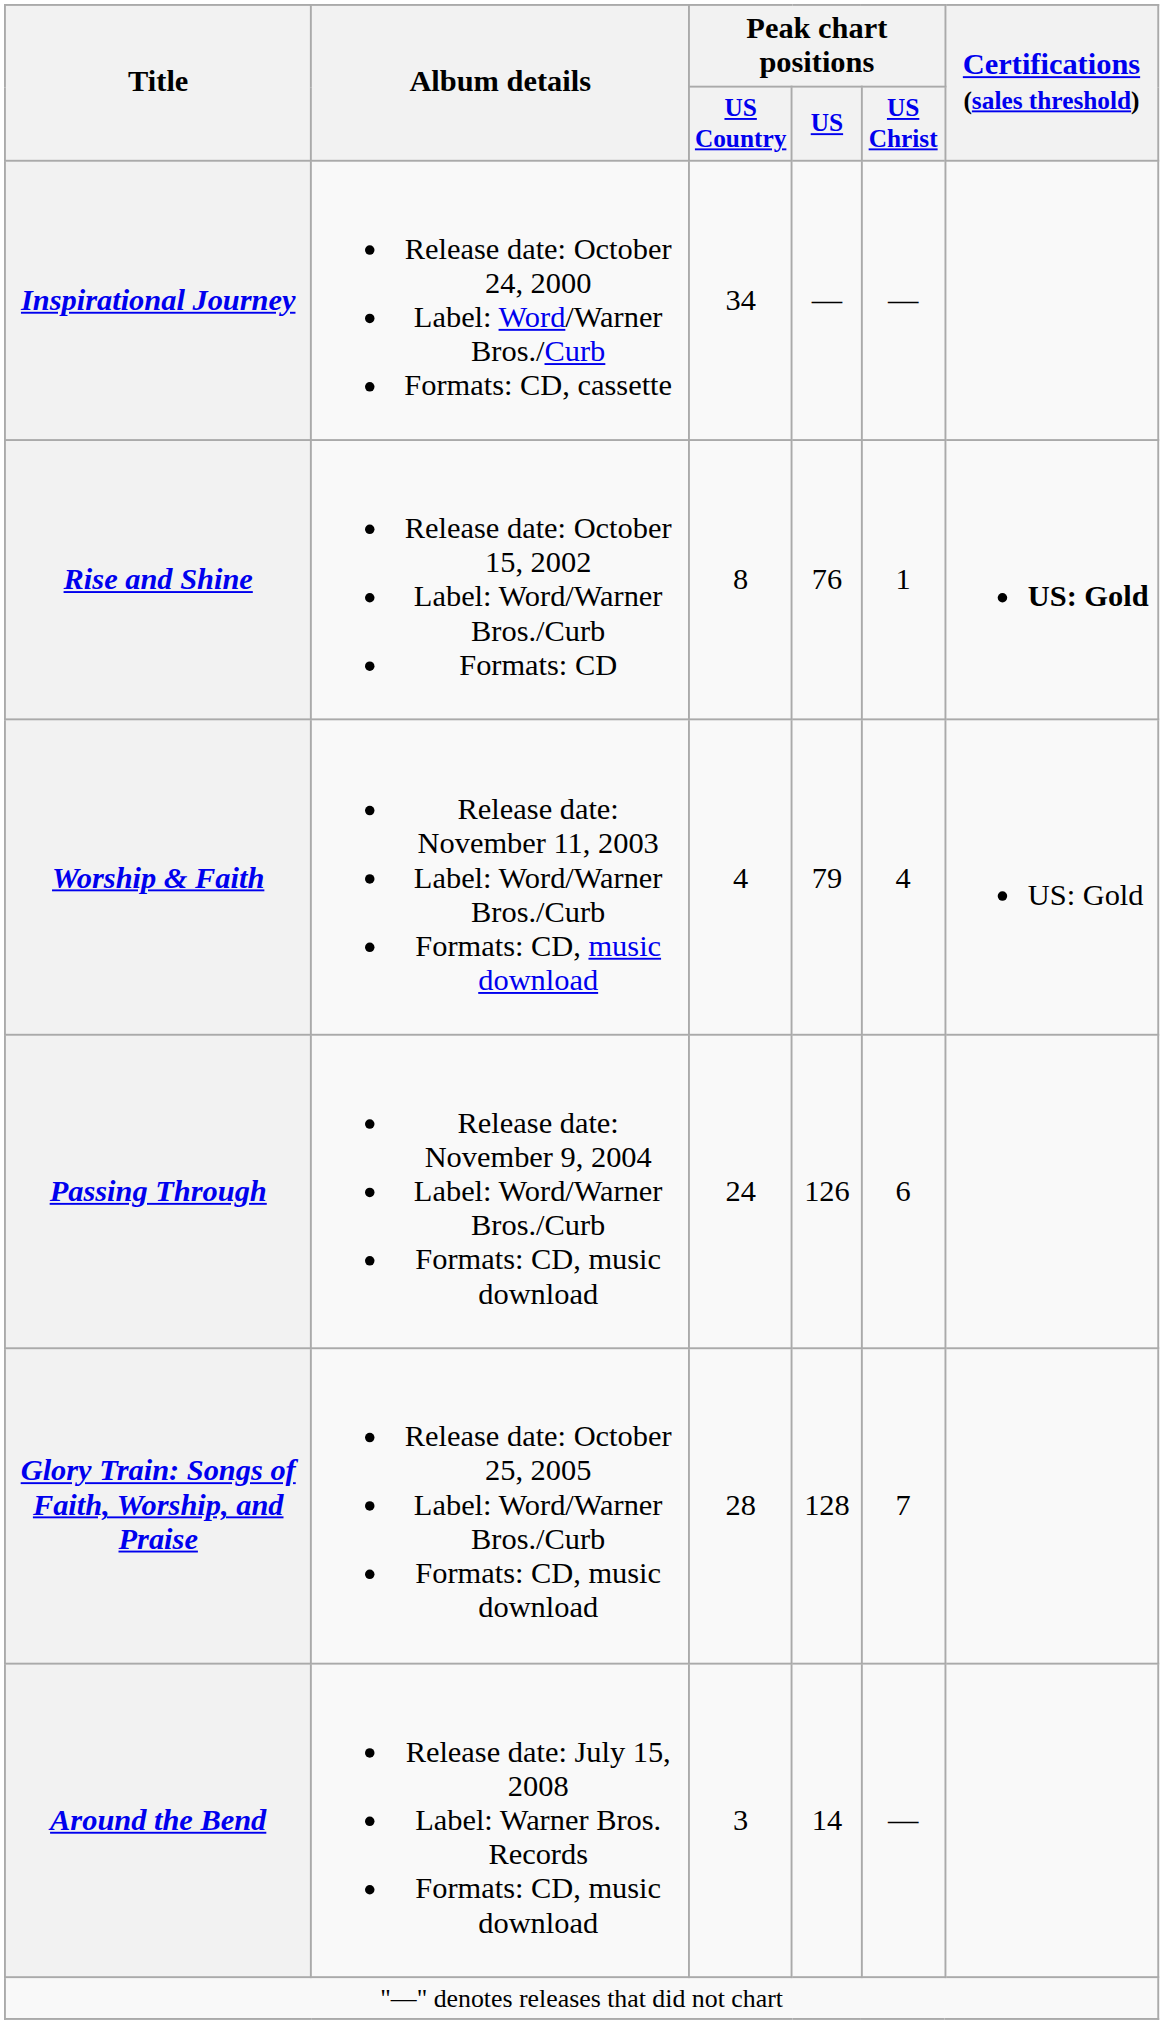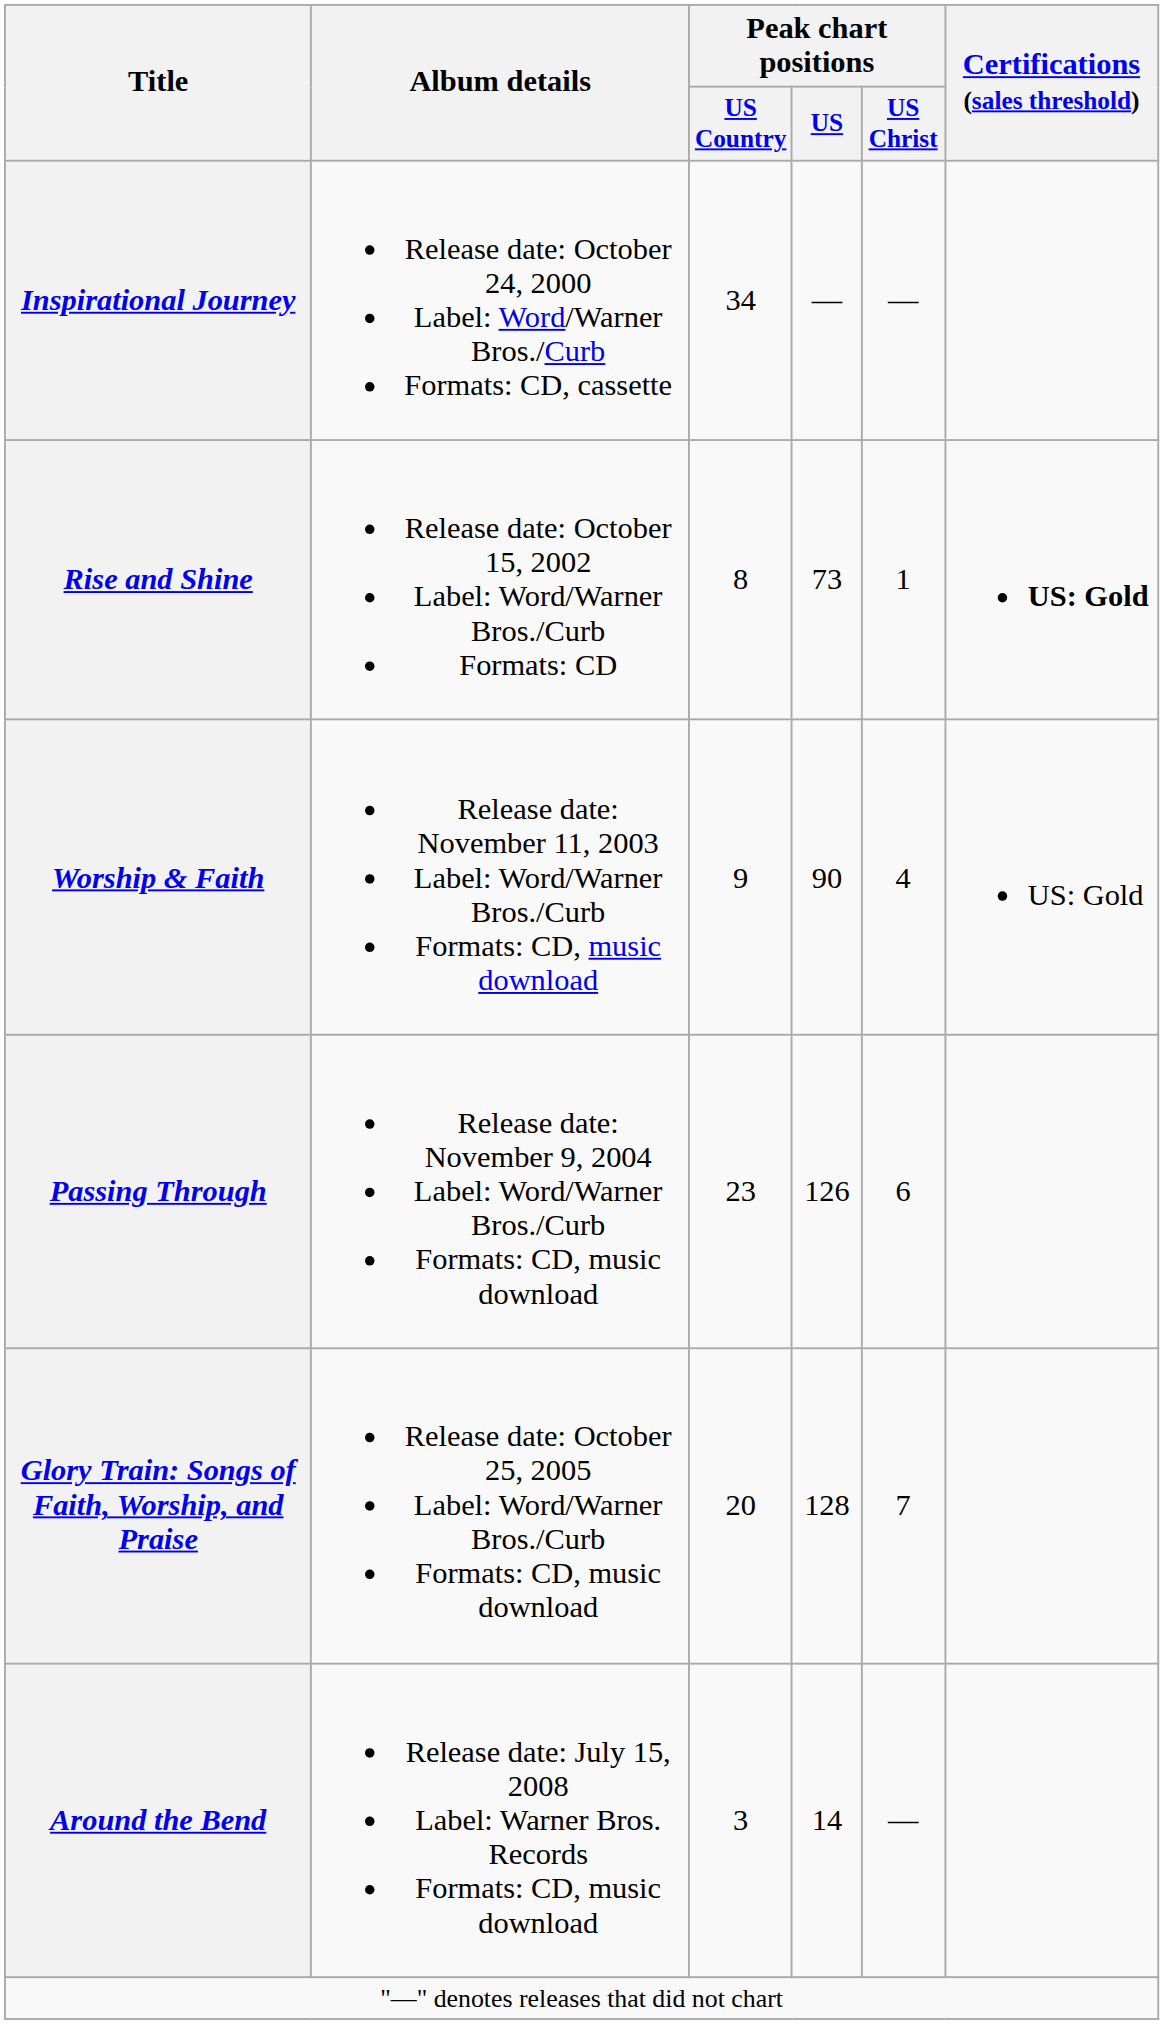Rise and Shine | Peak chart positions / US: 76 -> 73
Worship & Faith | Peak chart positions / US Country: 4 -> 9
Worship & Faith | Peak chart positions / US: 79 -> 90
Passing Through | Peak chart positions / US Country: 24 -> 23
Glory Train: Songs of Faith, Worship, and Praise | Peak chart positions / US Country: 28 -> 20
